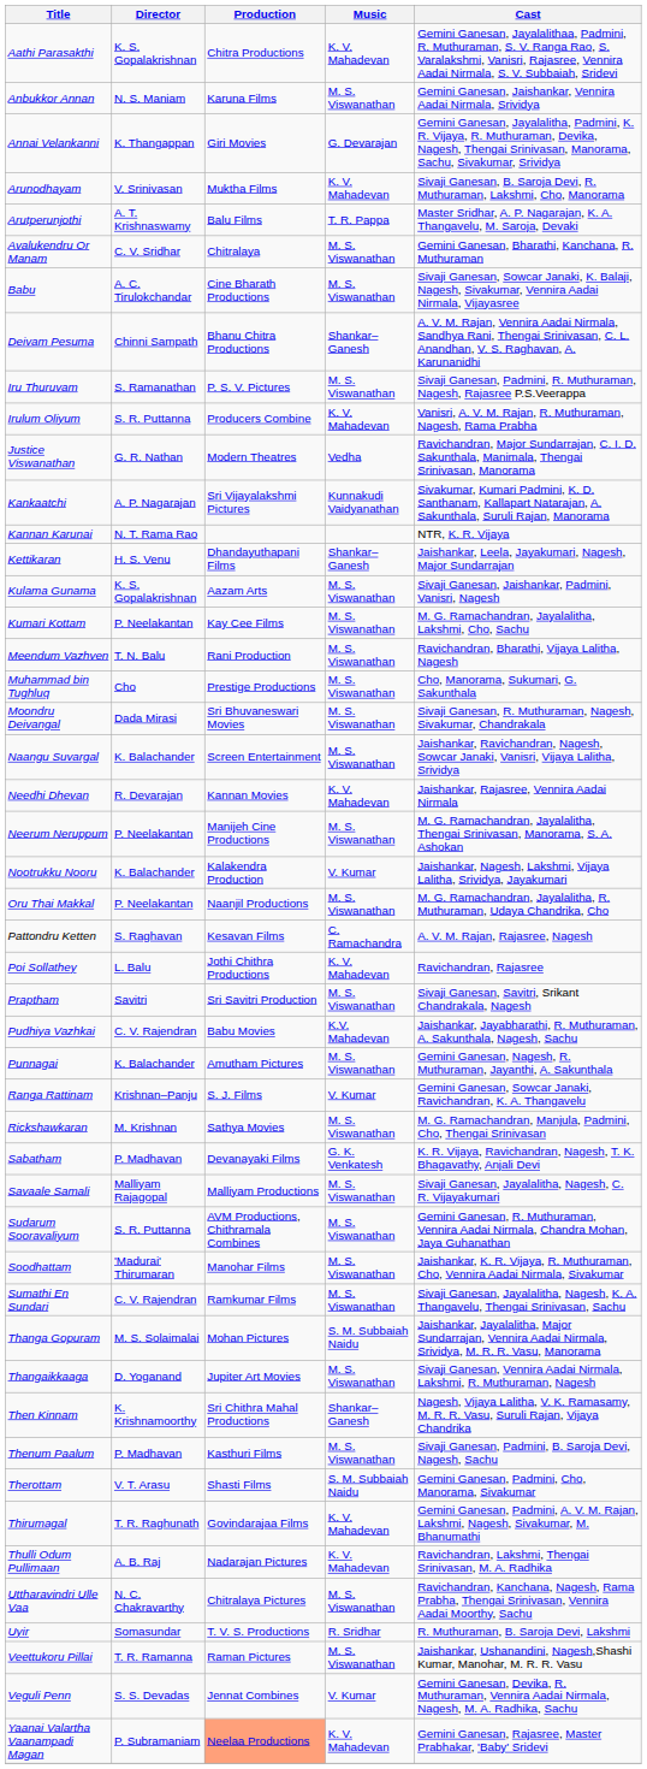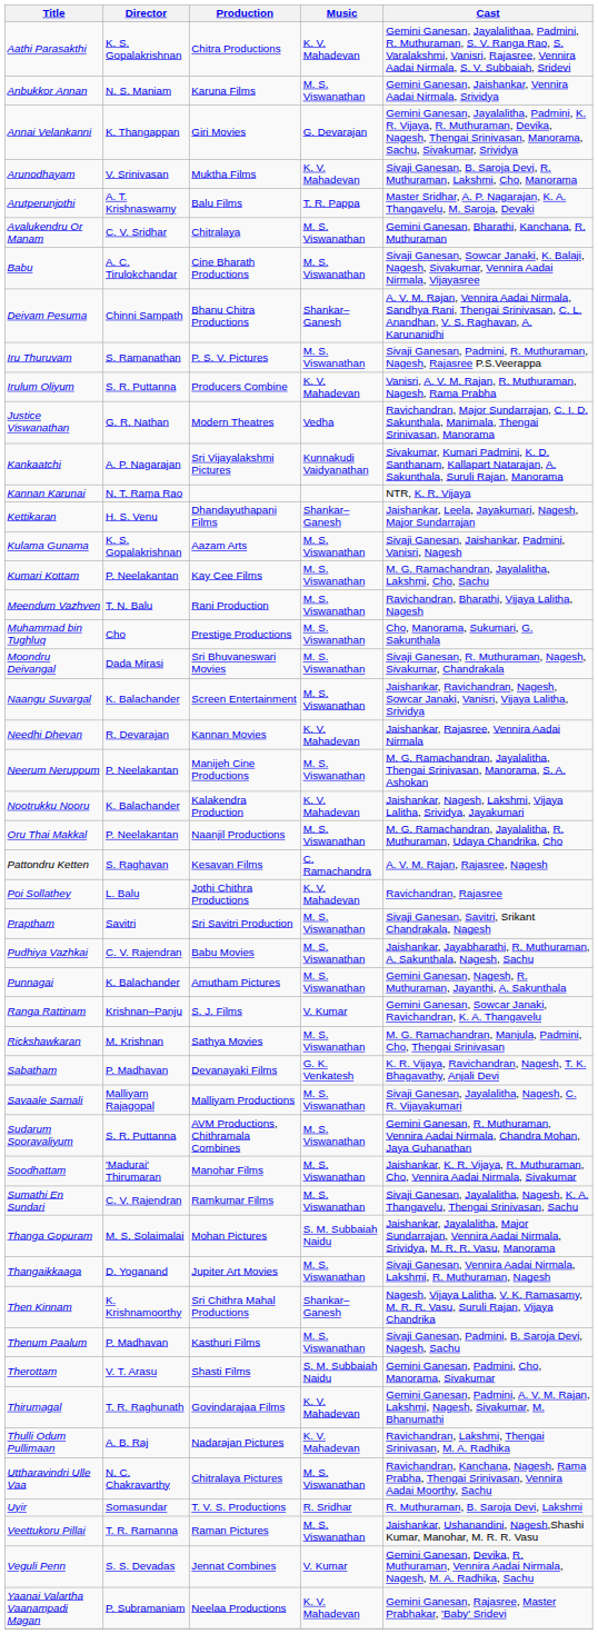Nootrukku Nooru | Music: V. Kumar -> K. V. Mahadevan
Pudhiya Vazhkai | Music: K.V. Mahadevan -> M. S. Viswanathan
Yaanai Valartha Vaanampadi Magan | Production: lightsalmon background -> no background
